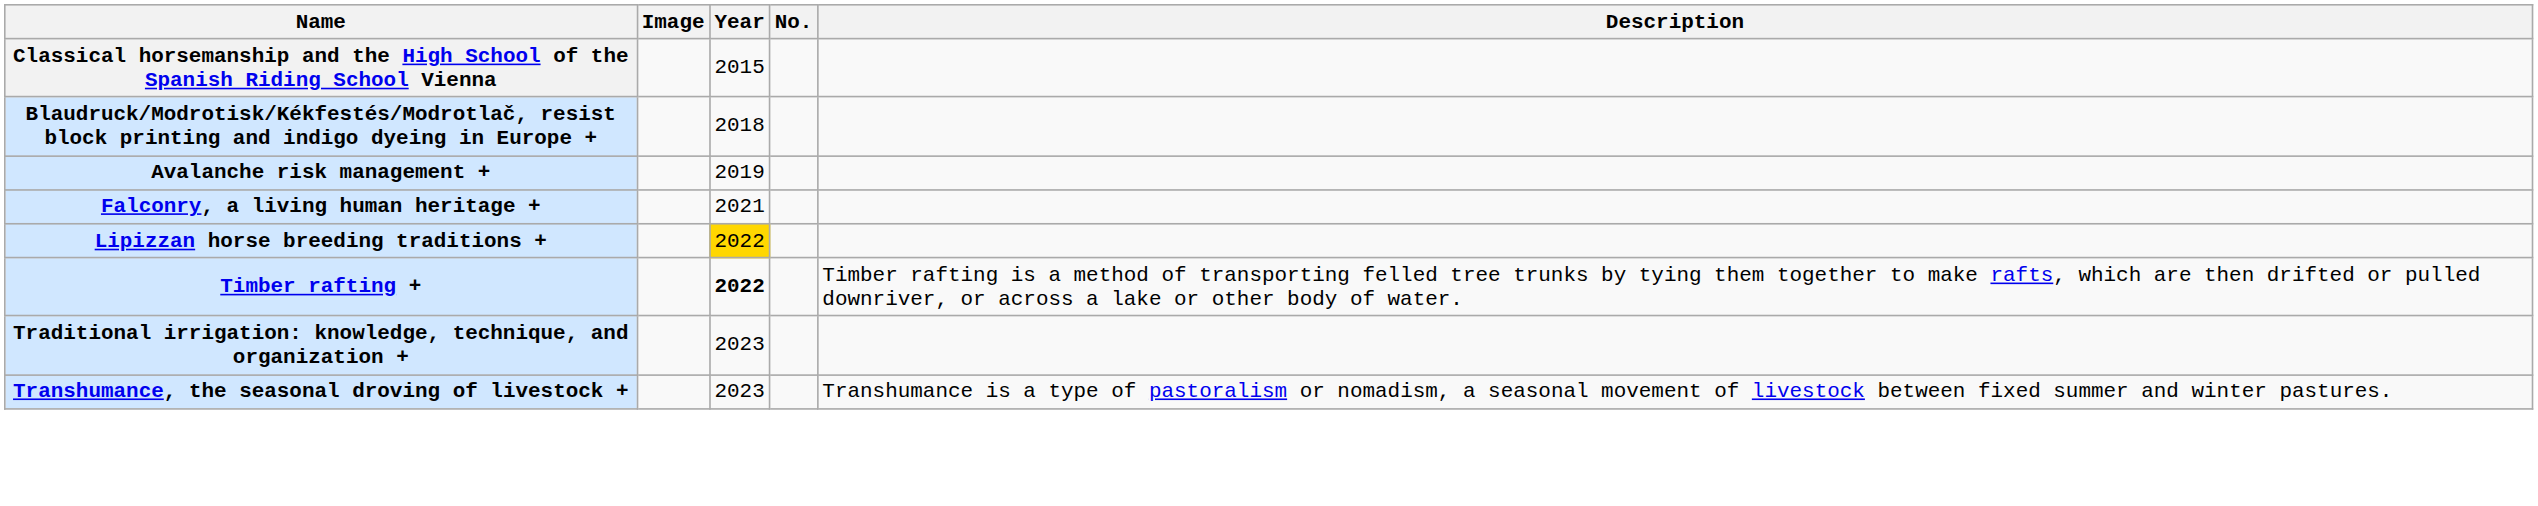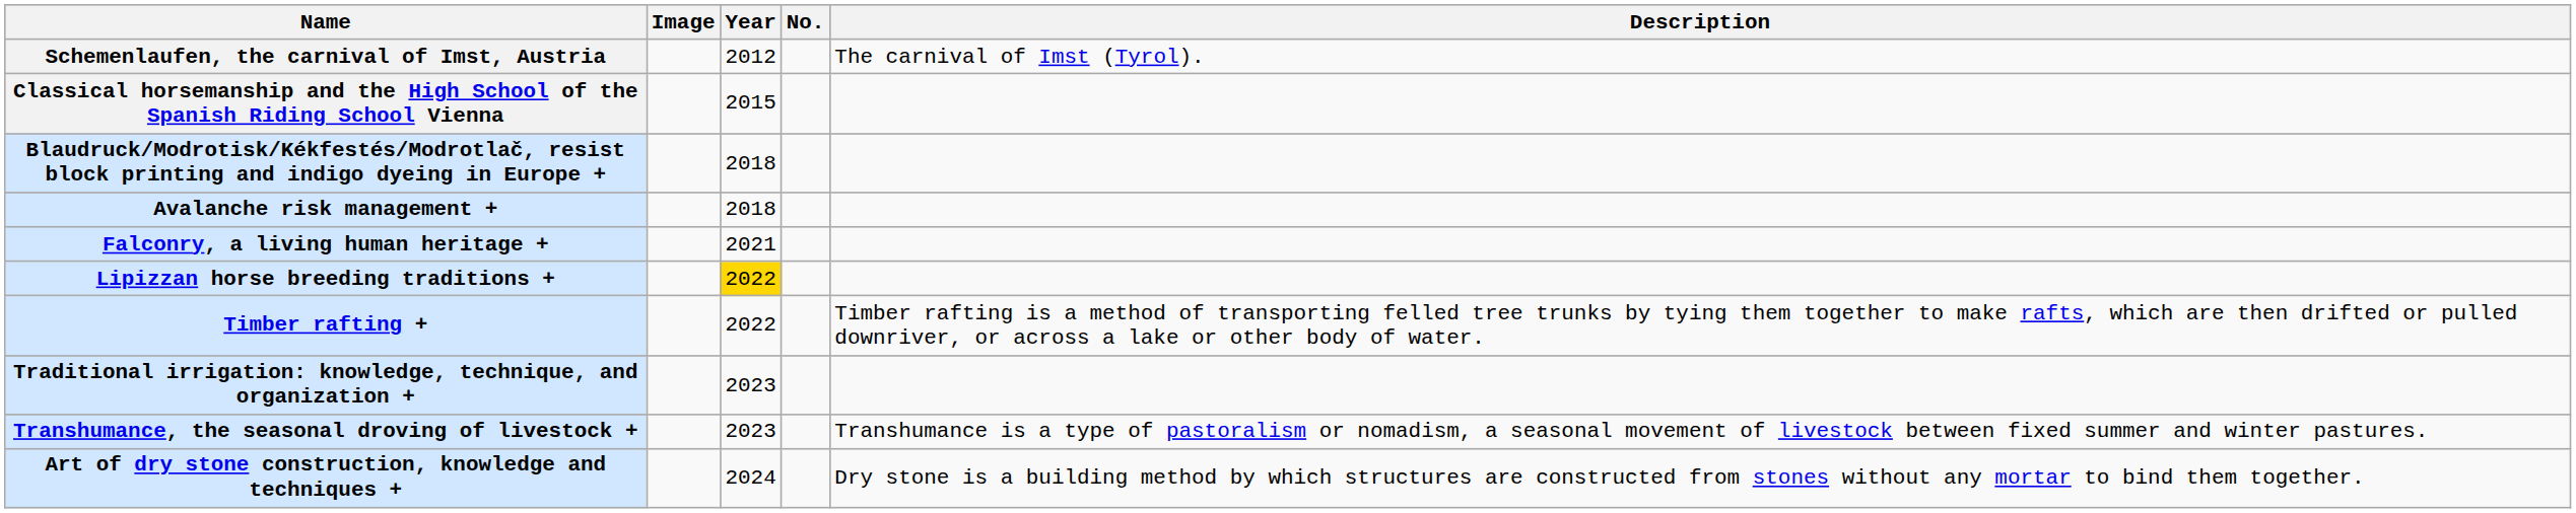+ row: Schemenlaufen, the carnival of Imst, Austria | 2012 | The carnival of Imst (Tyrol).
Avalanche risk management + | Year: 2019 -> 2018
Timber rafting + | Year: bold -> normal
+ row: Art of dry stone construction, knowledge and techniques + | 2024 | Dry stone is a building method by which structures are constructed from stones without any mortar to bind them together.
